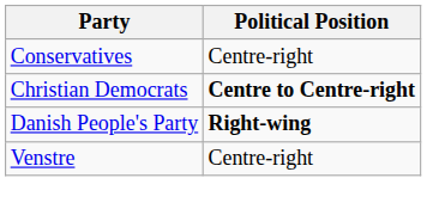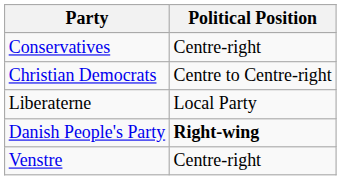Christian Democrats | Political Position: bold -> normal
+ row: Liberaterne | Local Party
